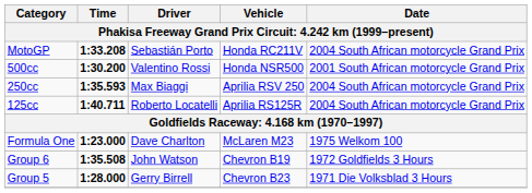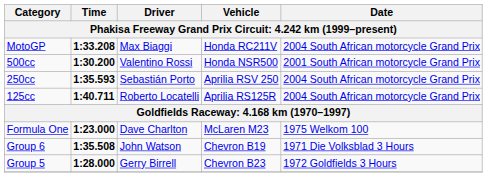MotoGP | Driver: Sebastián Porto -> Max Biaggi
250cc | Driver: Max Biaggi -> Sebastián Porto
Group 6 | Date: 1972 Goldfields 3 Hours -> 1971 Die Volksblad 3 Hours
Group 5 | Date: 1971 Die Volksblad 3 Hours -> 1972 Goldfields 3 Hours
